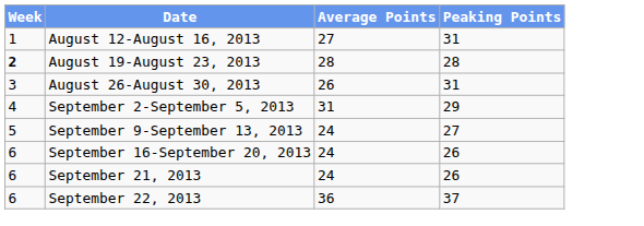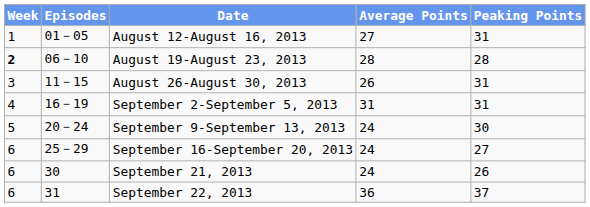+ column: Episodes | 01－05 | 06－10 | 11－15 | 16－19 | 20－24 | 25－29 | 30 | 31
September 2-September 5, 2013 | Peaking Points: 29 -> 31
September 9-September 13, 2013 | Peaking Points: 27 -> 30
September 16-September 20, 2013 | Peaking Points: 26 -> 27
